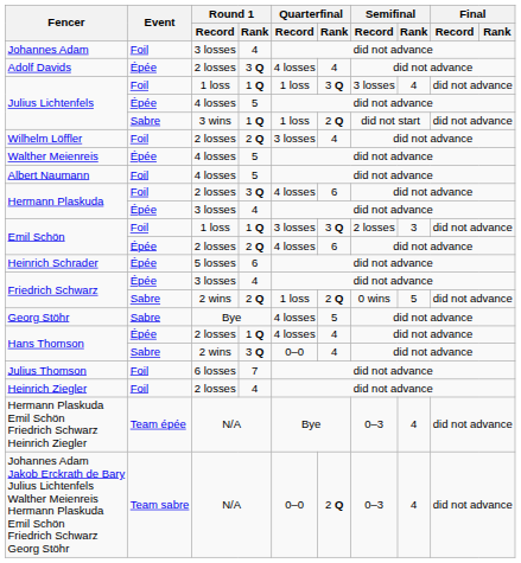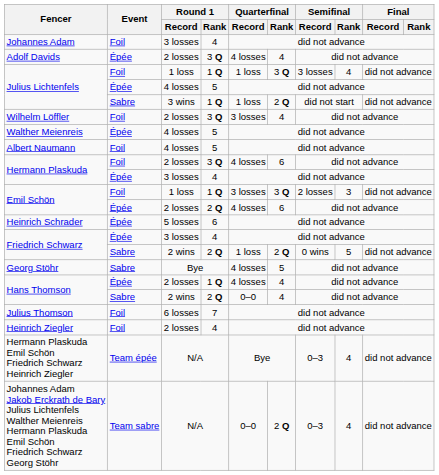Wilhelm Löffler | Round 1 / Rank: 2 Q -> 3 Q
Hans Thomson / 2 wins | Round 1 / Rank: 3 Q -> 2 Q
